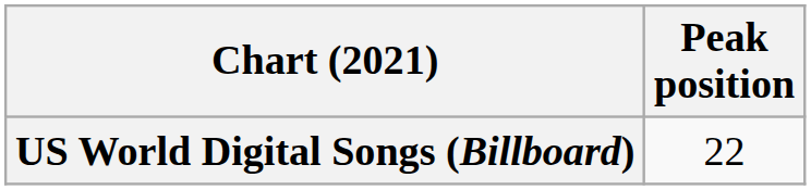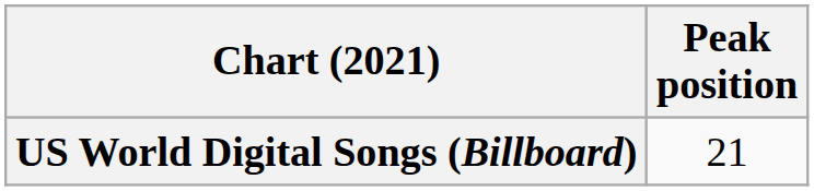US World Digital Songs (Billboard) | Peak position: 22 -> 21
